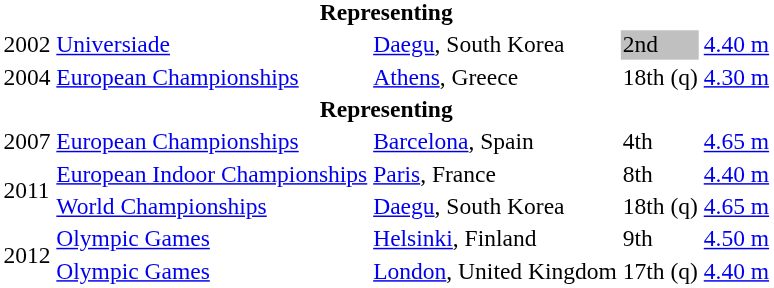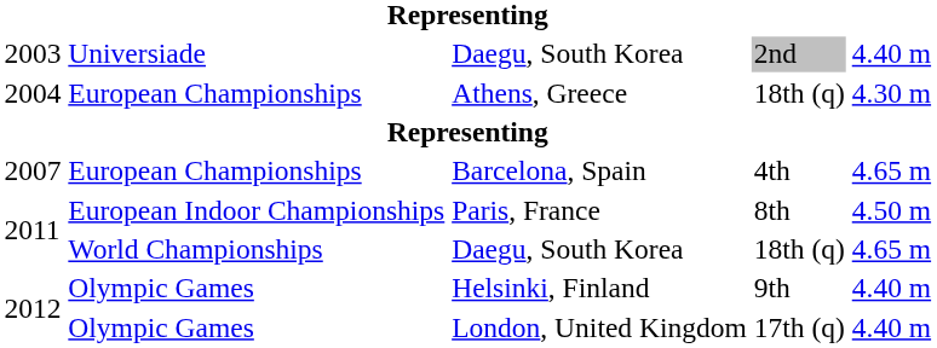Daegu, South Korea / 2nd | column 1: 2002 -> 2003
Paris, France | column 5: 4.40 m -> 4.50 m
Helsinki, Finland | column 5: 4.50 m -> 4.40 m
